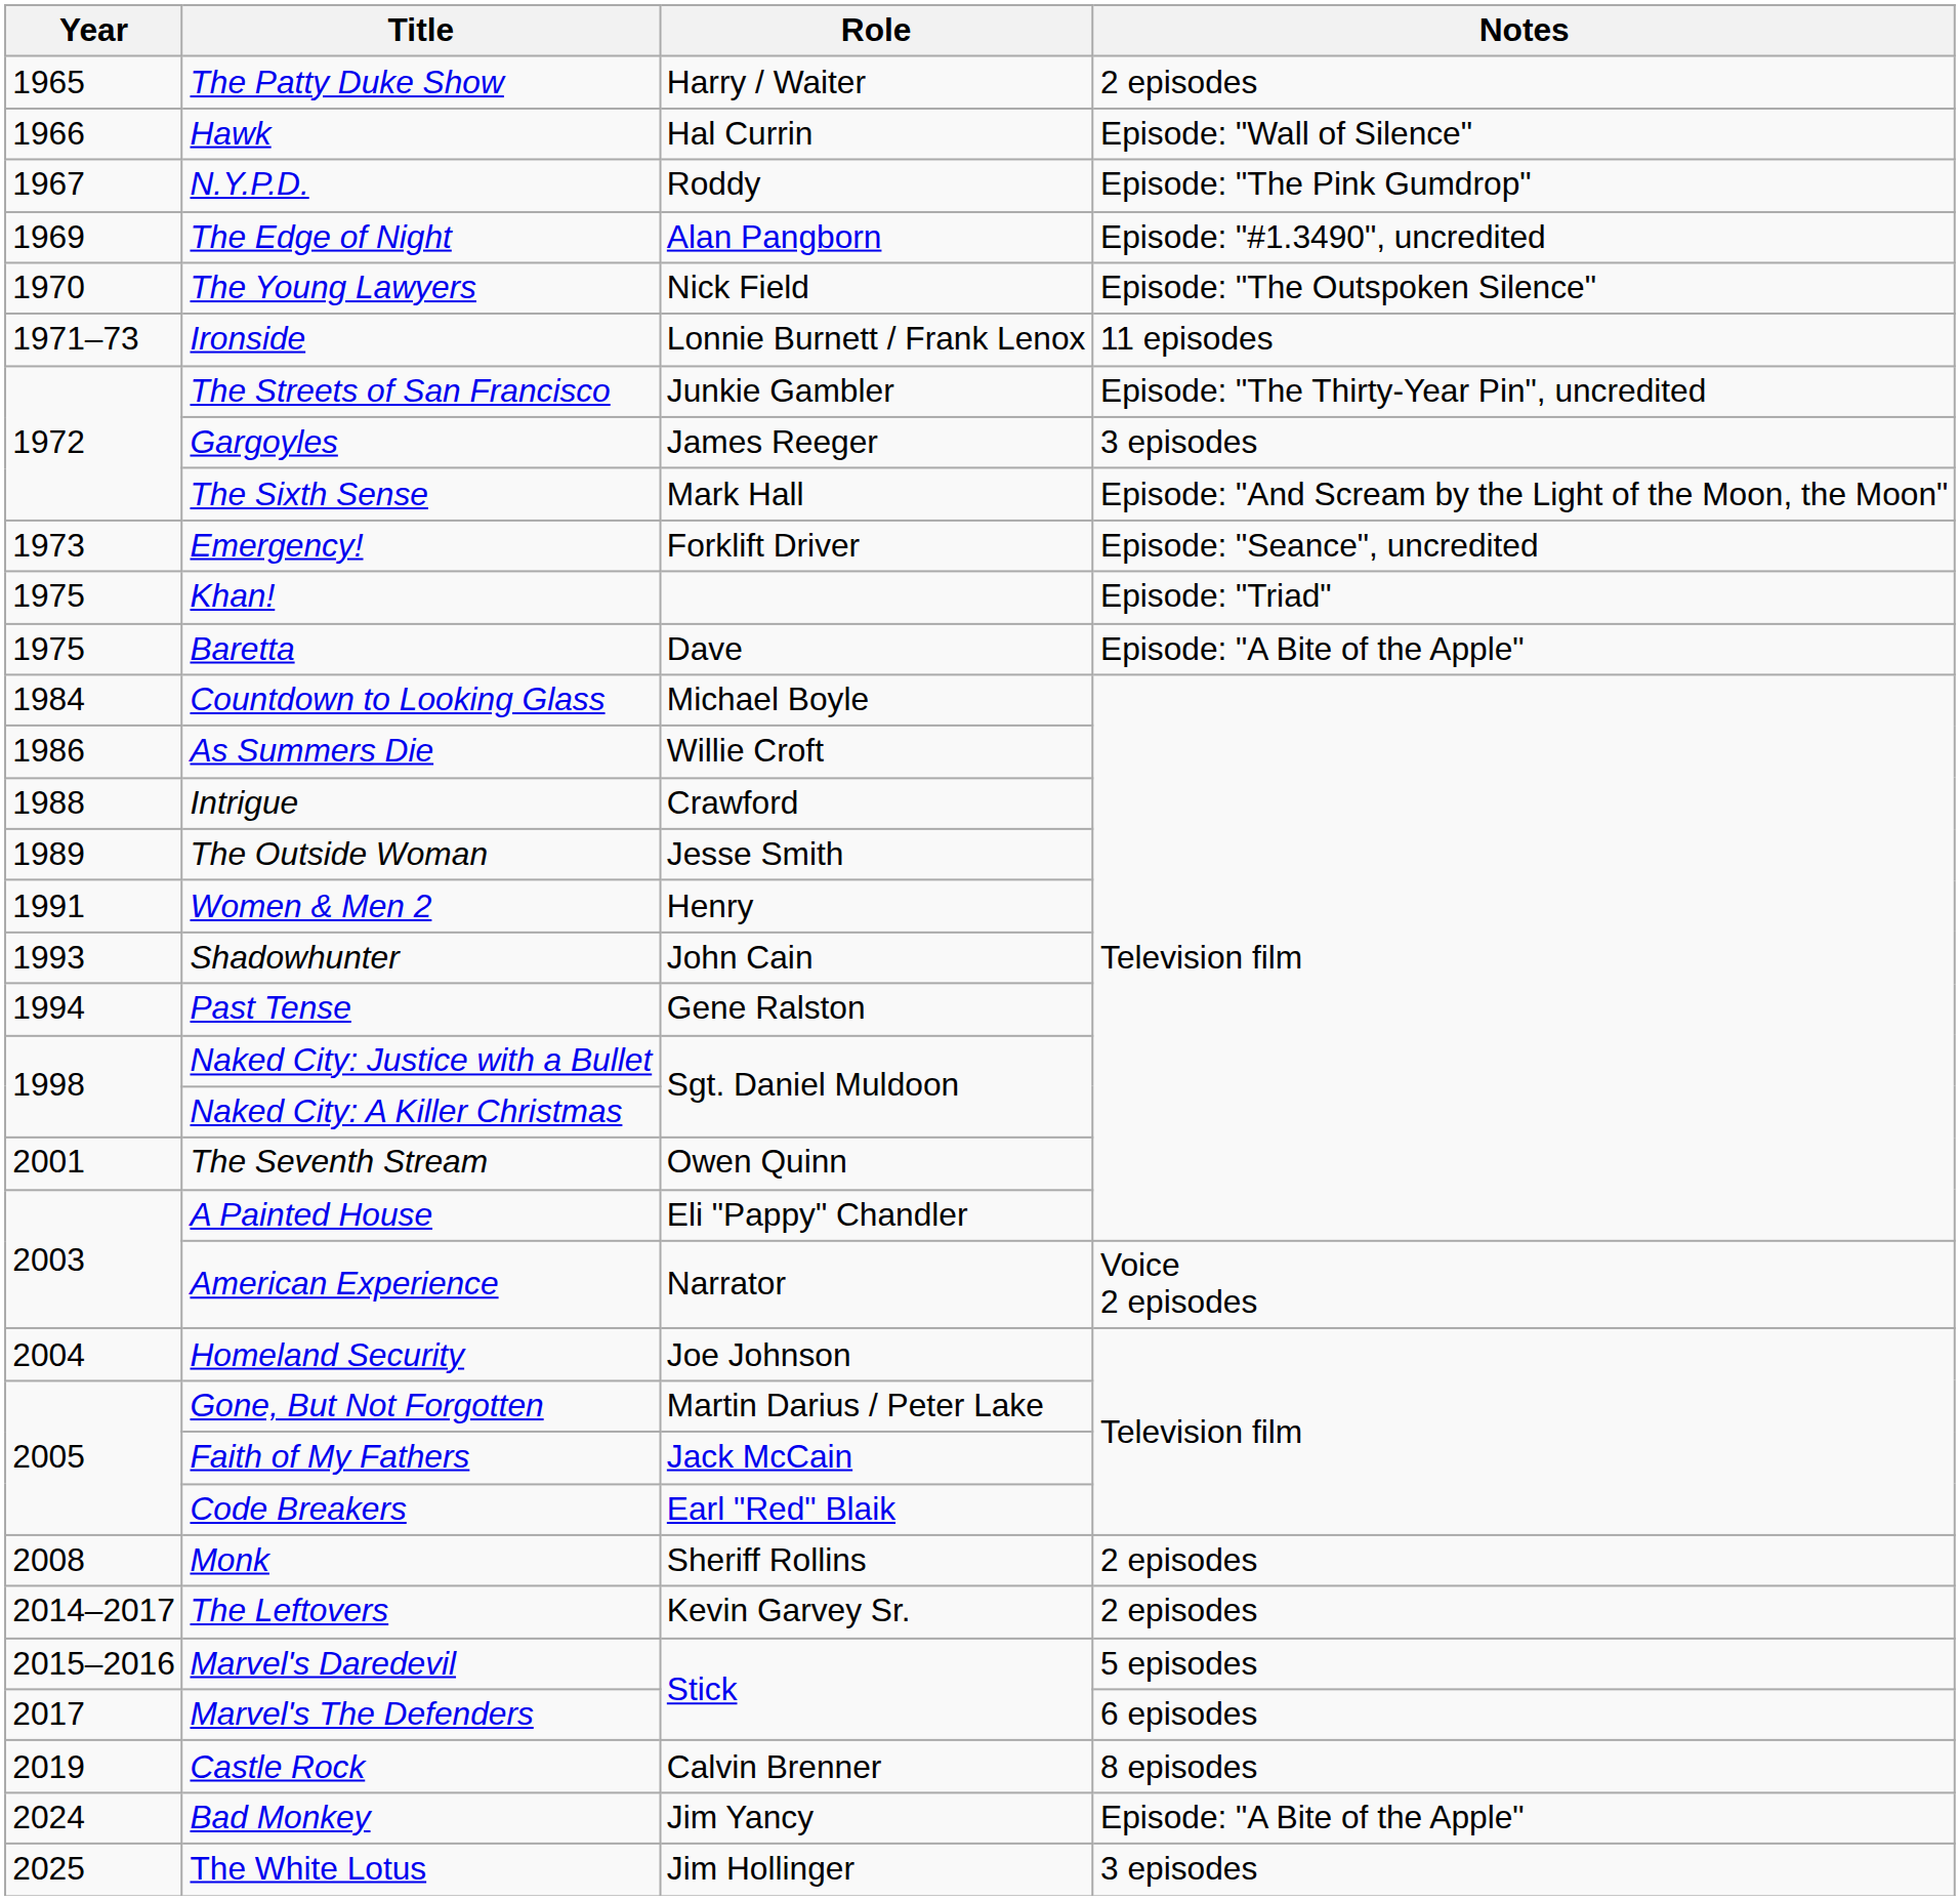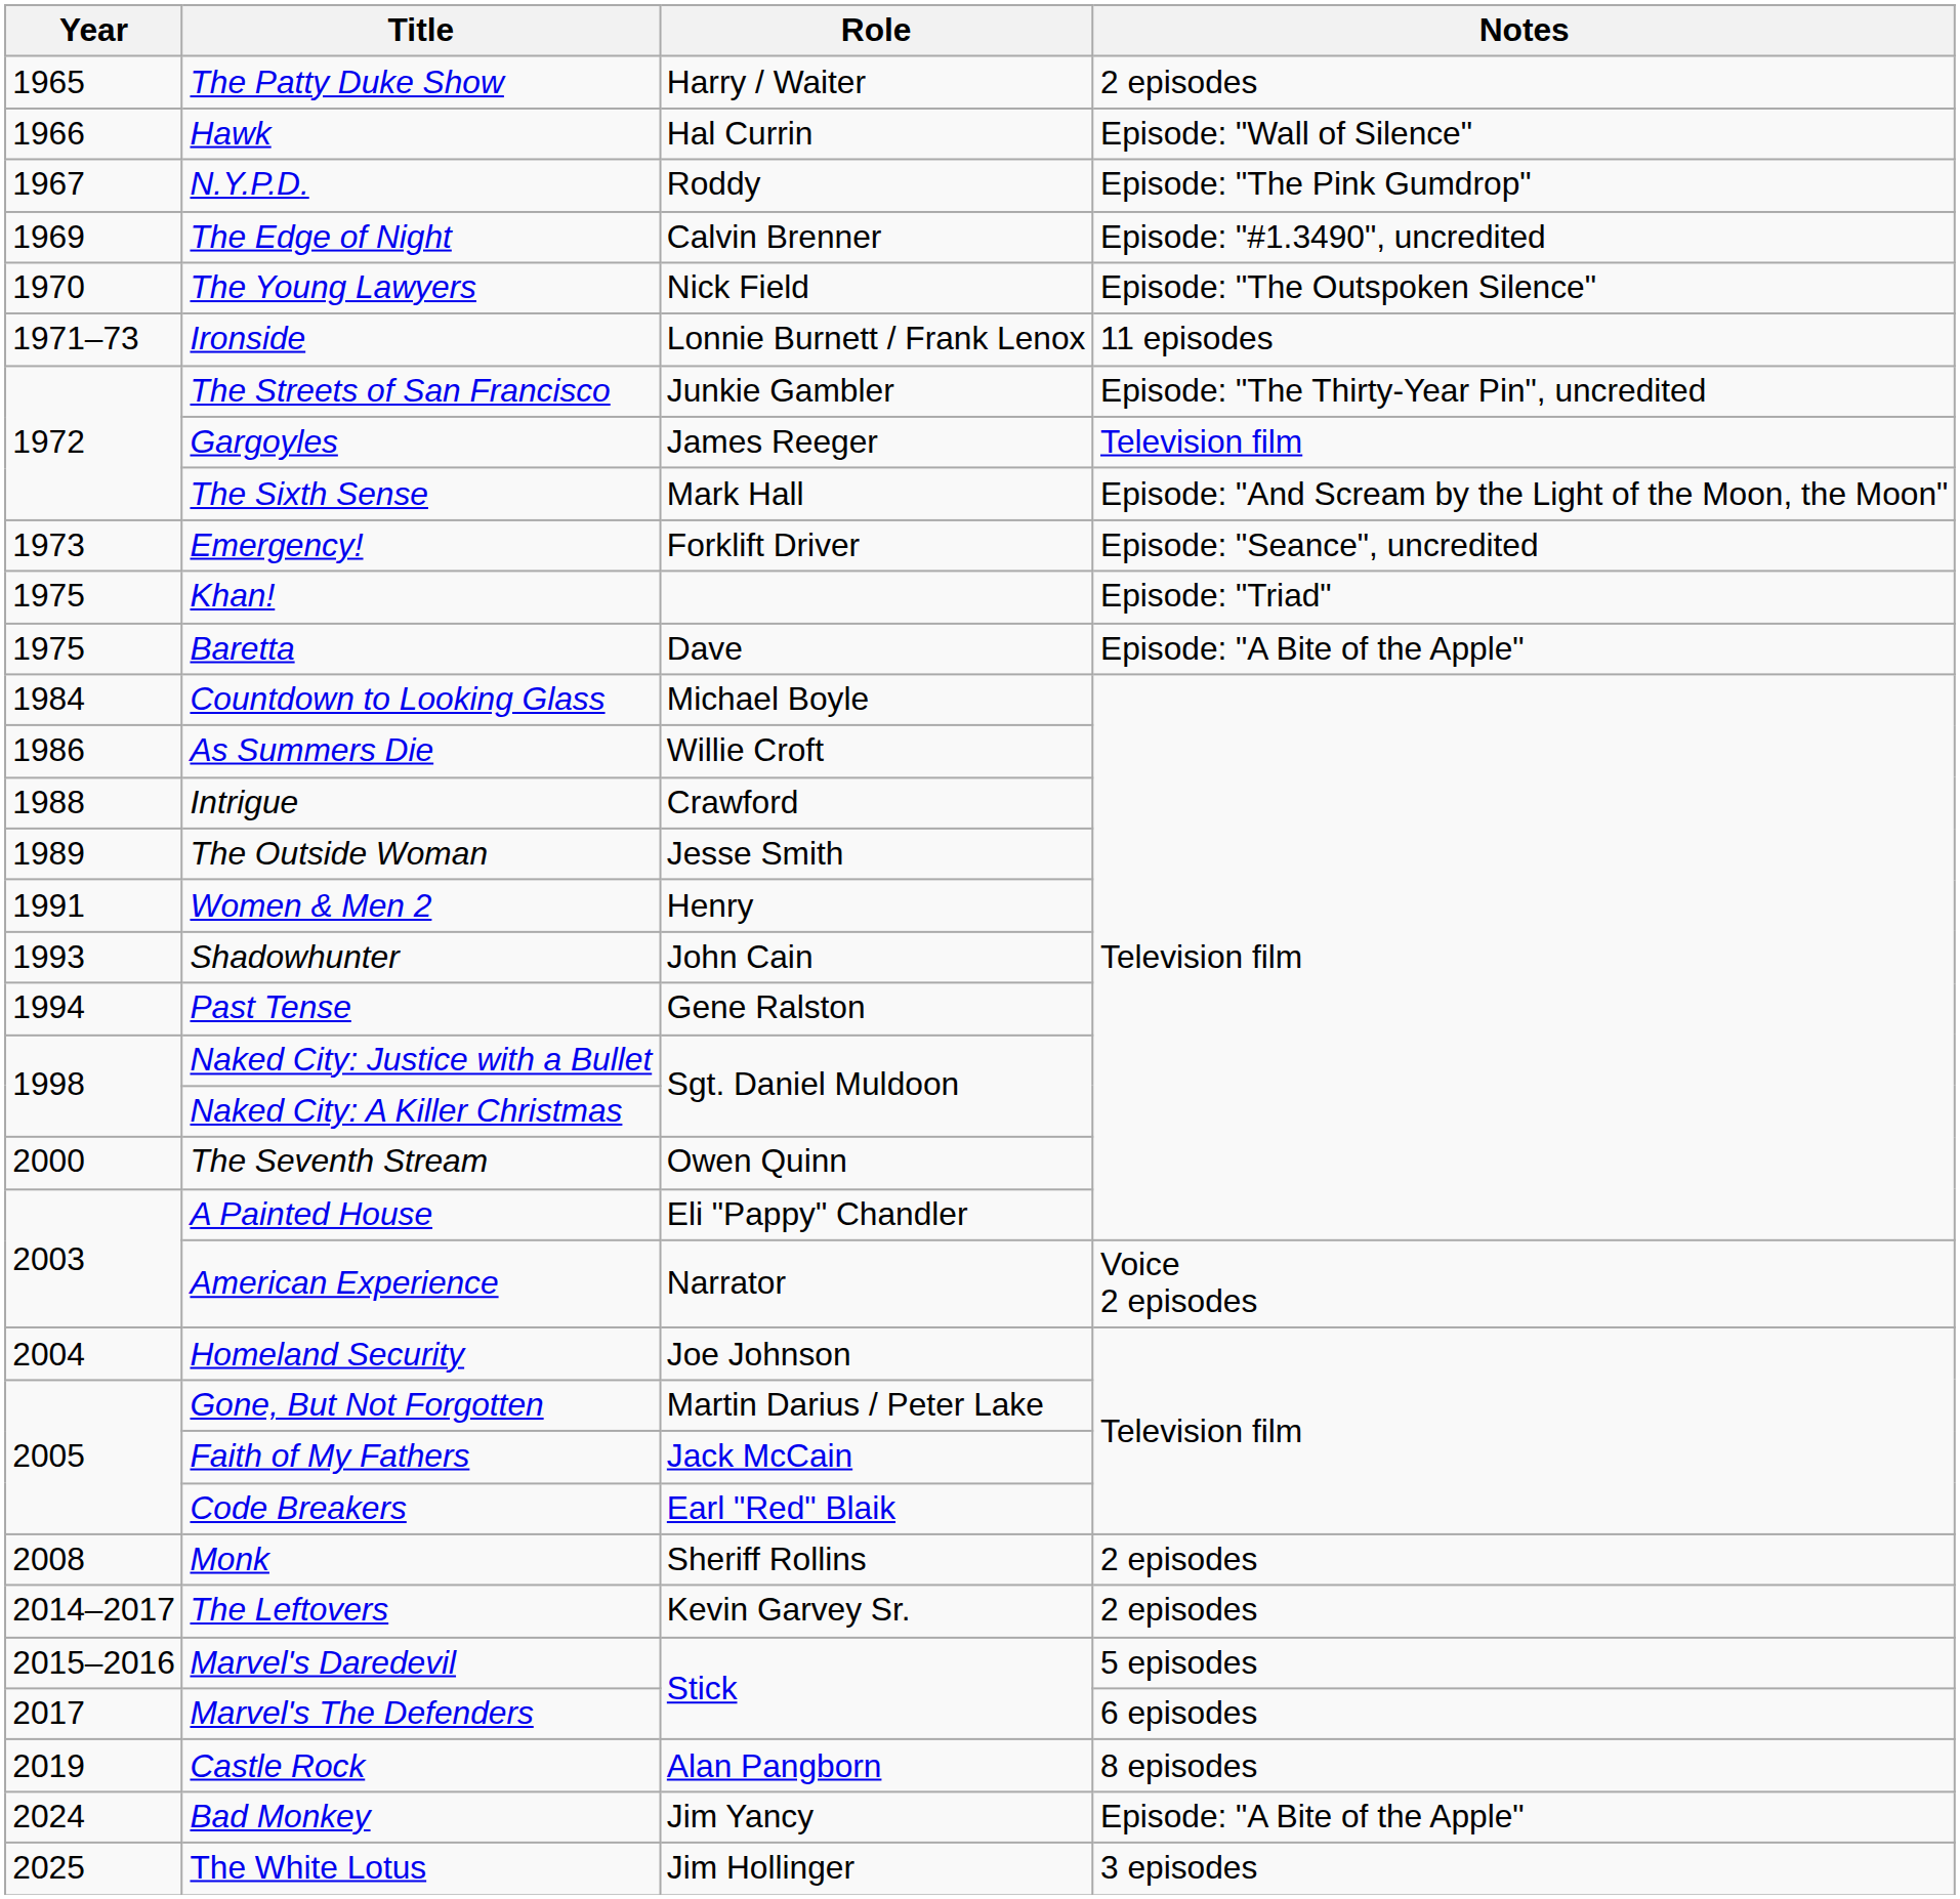The Edge of Night | Role: Alan Pangborn -> Calvin Brenner
Gargoyles | Notes: 3 episodes -> Television film
The Seventh Stream | Year: 2001 -> 2000
Castle Rock | Role: Calvin Brenner -> Alan Pangborn
